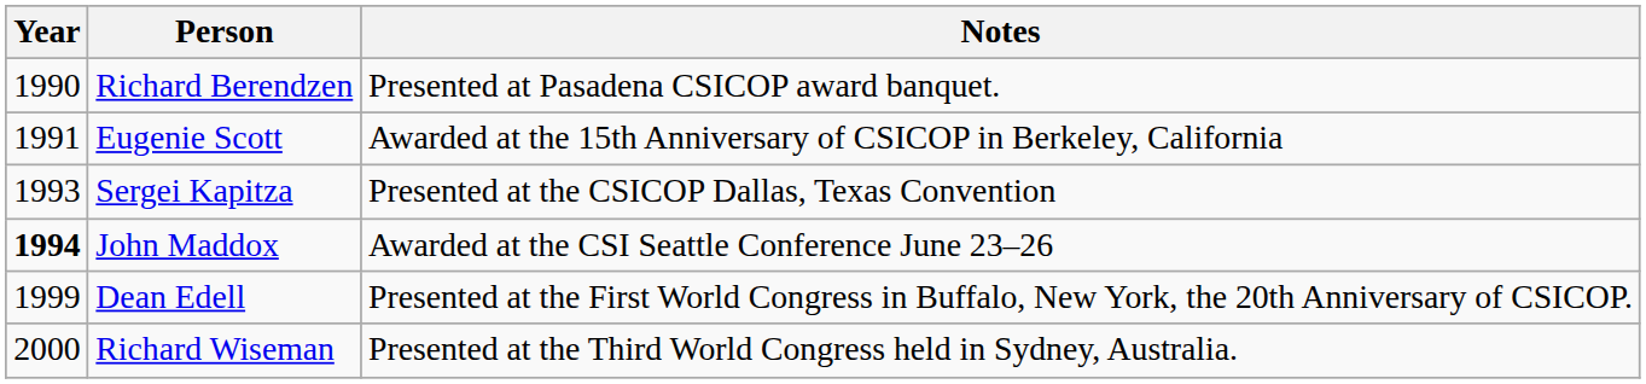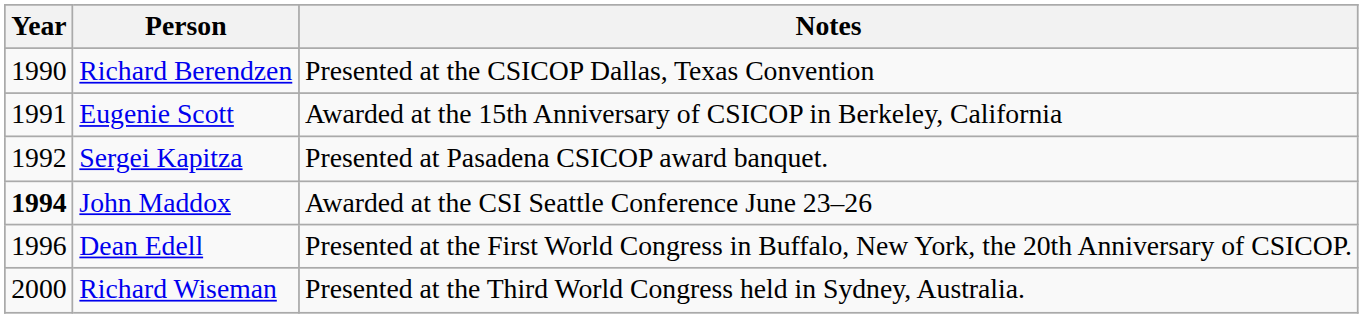Richard Berendzen | Notes: Presented at Pasadena CSICOP award banquet. -> Presented at the CSICOP Dallas, Texas Convention
Sergei Kapitza | Year: 1993 -> 1992
Sergei Kapitza | Notes: Presented at the CSICOP Dallas, Texas Convention -> Presented at Pasadena CSICOP award banquet.
Dean Edell | Year: 1999 -> 1996
